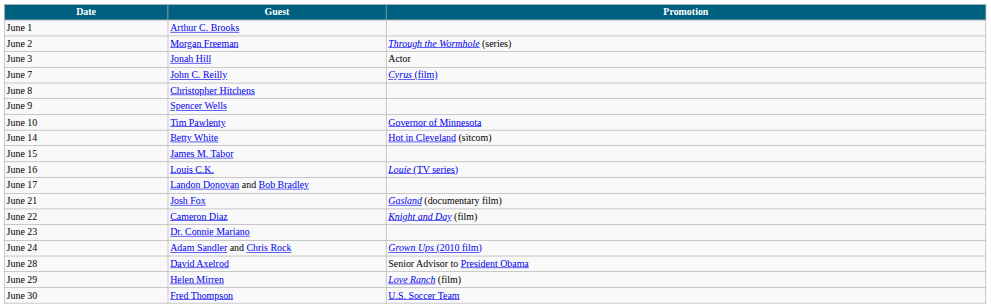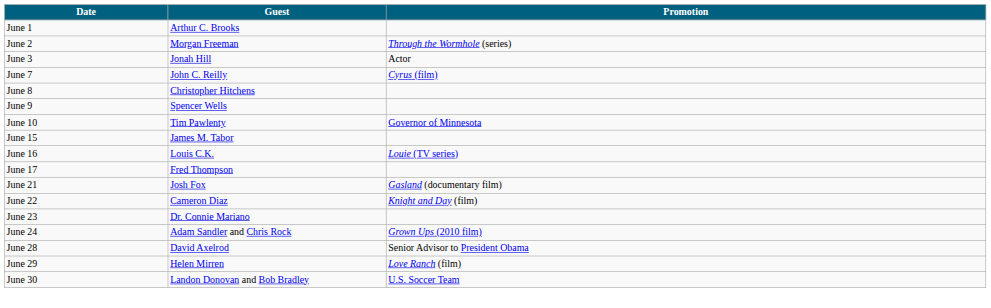- row: June 14 | Betty White | Hot in Cleveland (sitcom)
June 17 | Guest: Landon Donovan and Bob Bradley -> Fred Thompson
June 30 | Guest: Fred Thompson -> Landon Donovan and Bob Bradley
